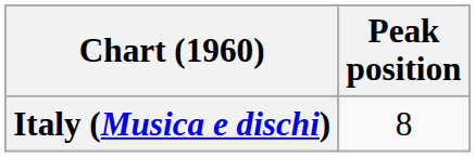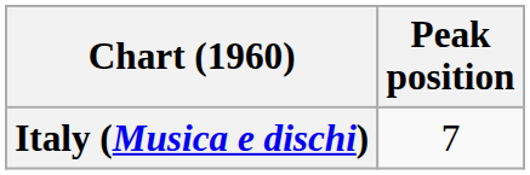Italy (Musica e dischi) | Peak position: 8 -> 7
